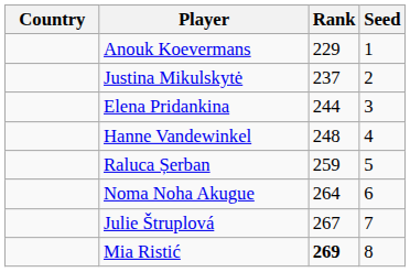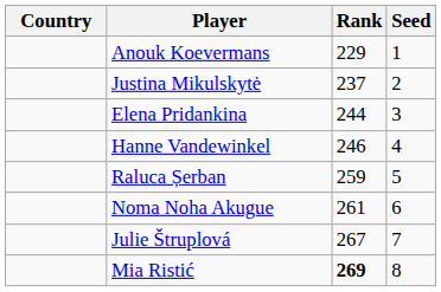Hanne Vandewinkel | Rank: 248 -> 246
Noma Noha Akugue | Rank: 264 -> 261
